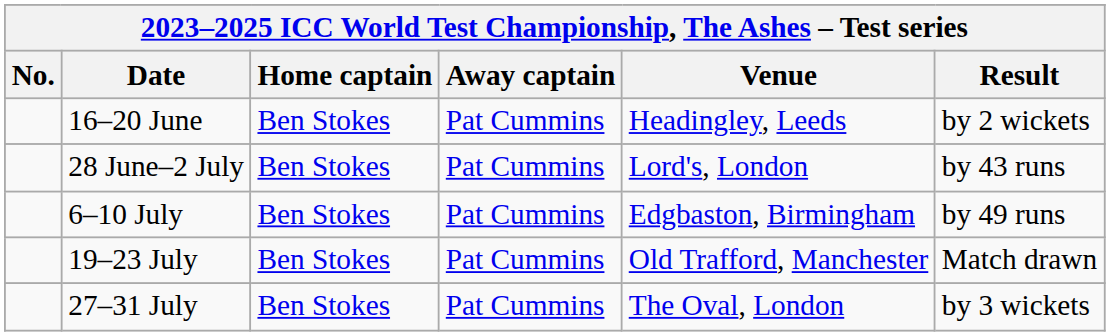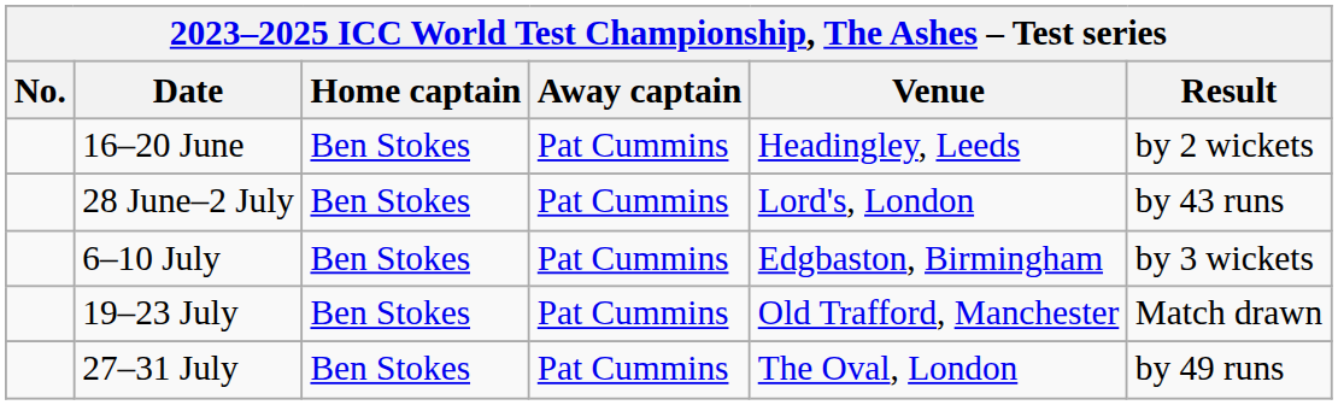6–10 July | Result: by 49 runs -> by 3 wickets
27–31 July | Result: by 3 wickets -> by 49 runs
